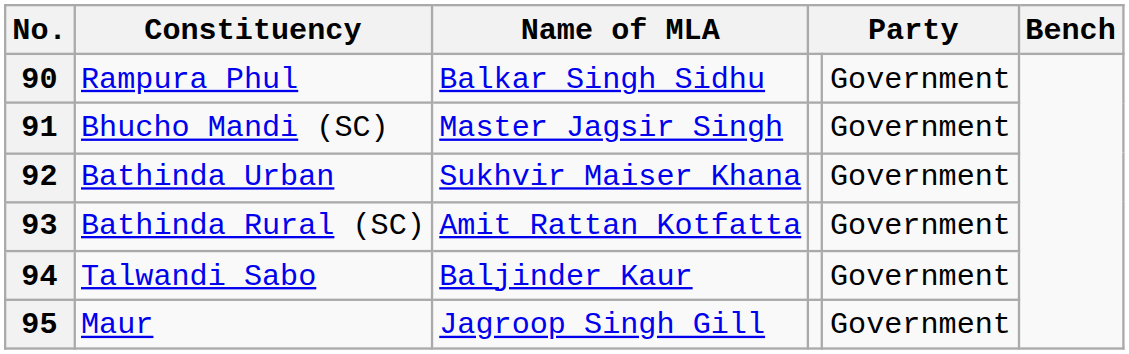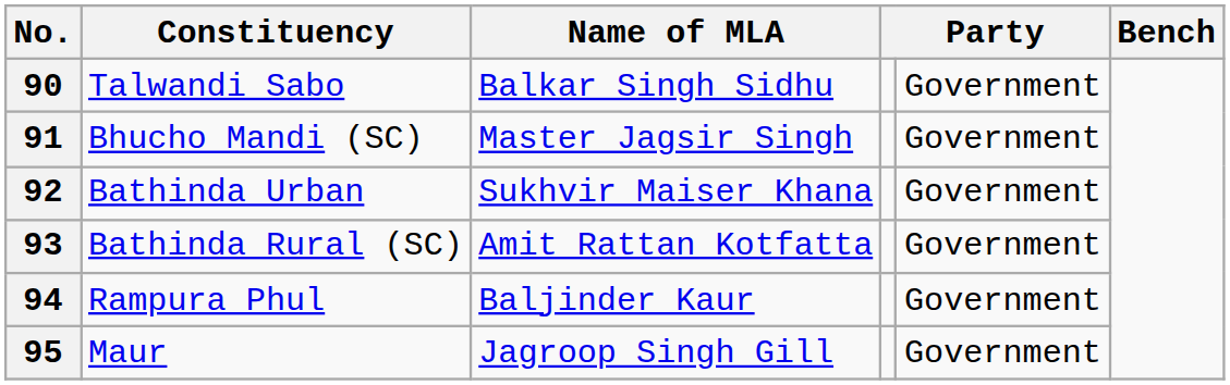90 | Constituency: Rampura Phul -> Talwandi Sabo
94 | Constituency: Talwandi Sabo -> Rampura Phul
